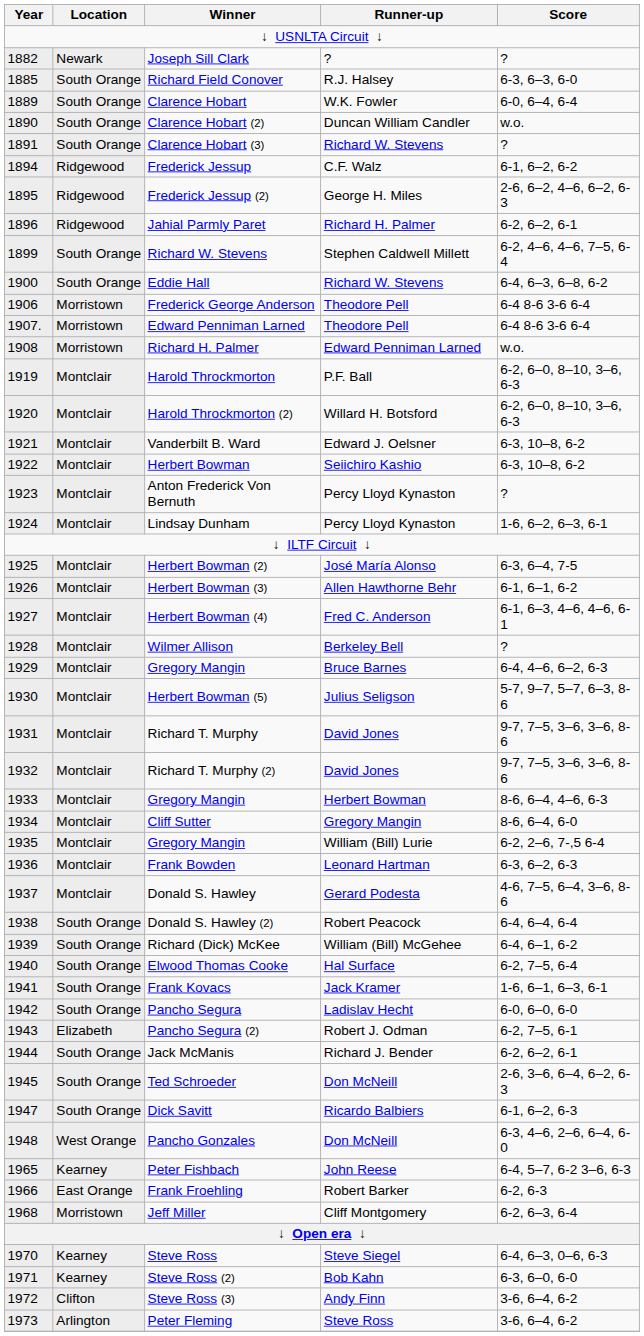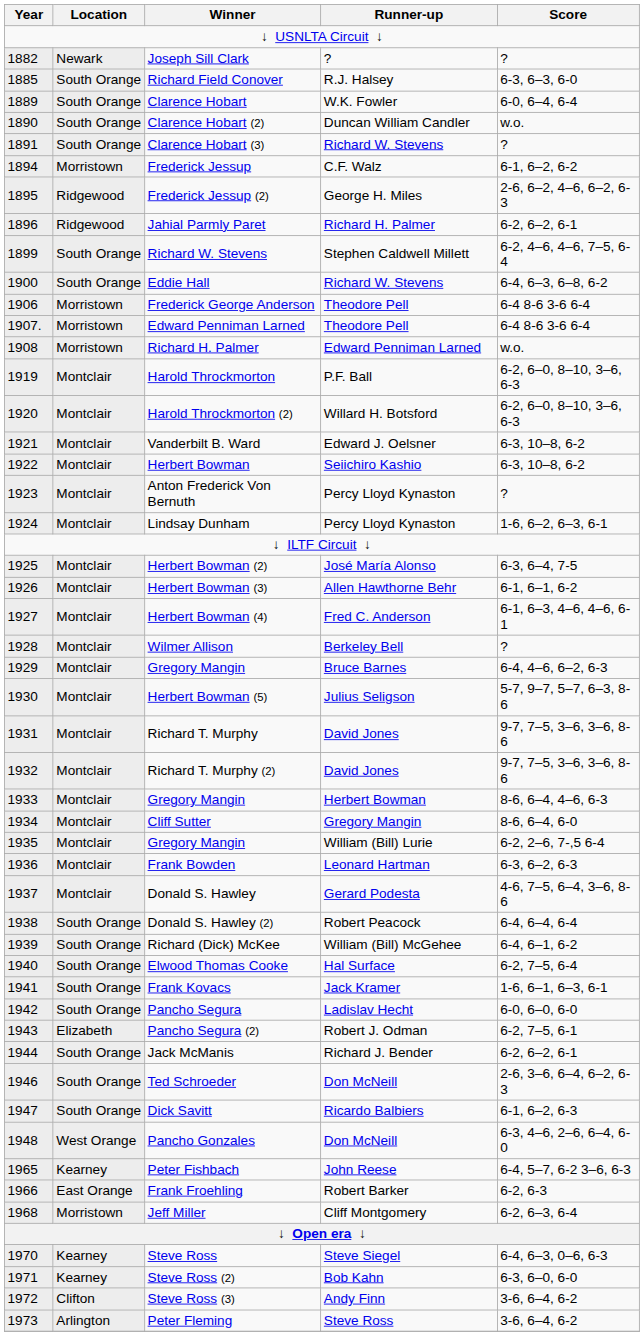Frederick Jessup | Location: Ridgewood -> Morristown
Ted Schroeder | Year: 1945 -> 1946
